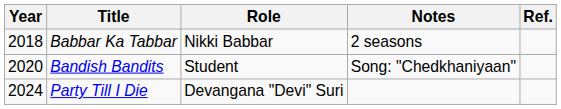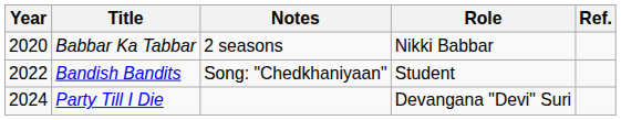columns swapped: Role <-> Notes
Babbar Ka Tabbar | Year: 2018 -> 2020
Bandish Bandits | Year: 2020 -> 2022
